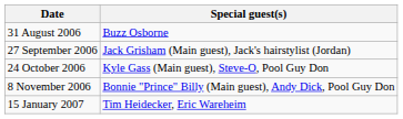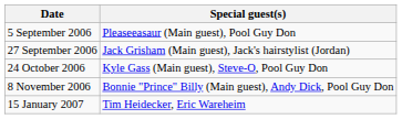- row: 31 August 2006 | Buzz Osborne
+ row: 5 September 2006 | Pleaseeasaur (Main guest), Pool Guy Don
